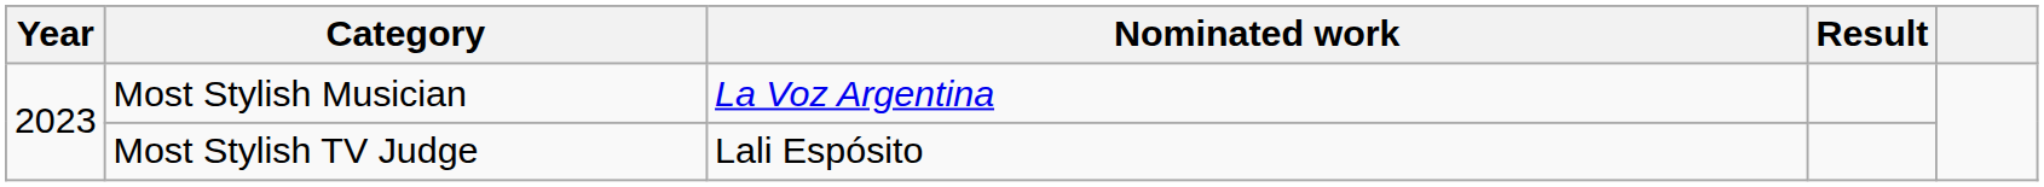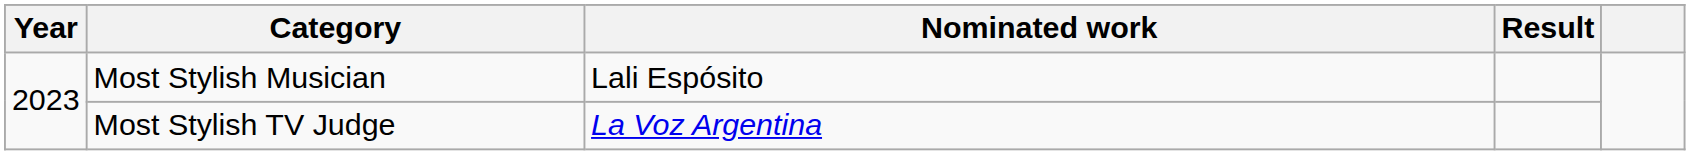Most Stylish Musician | Nominated work: La Voz Argentina -> Lali Espósito
Most Stylish TV Judge | Nominated work: Lali Espósito -> La Voz Argentina
